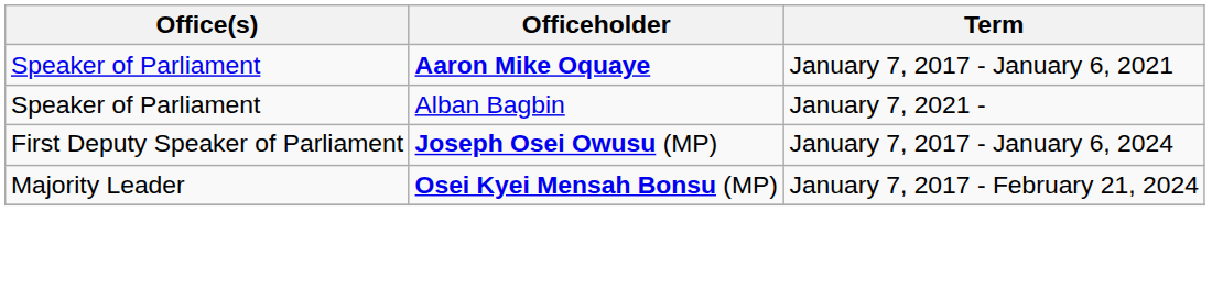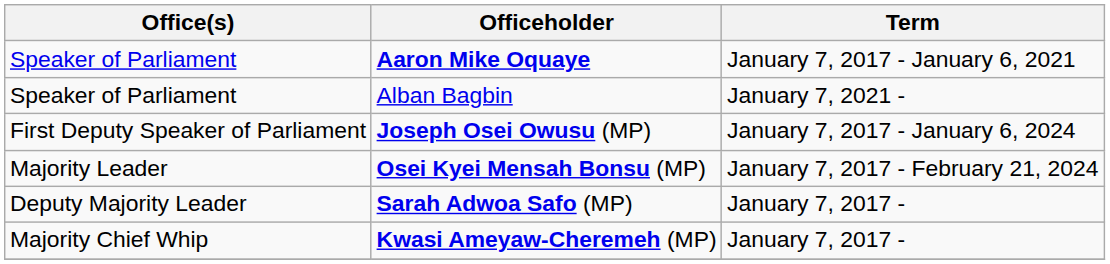+ row: Deputy Majority Leader | Sarah Adwoa Safo (MP) | January 7, 2017 -
+ row: Majority Chief Whip | Kwasi Ameyaw-Cheremeh (MP) | January 7, 2017 -
